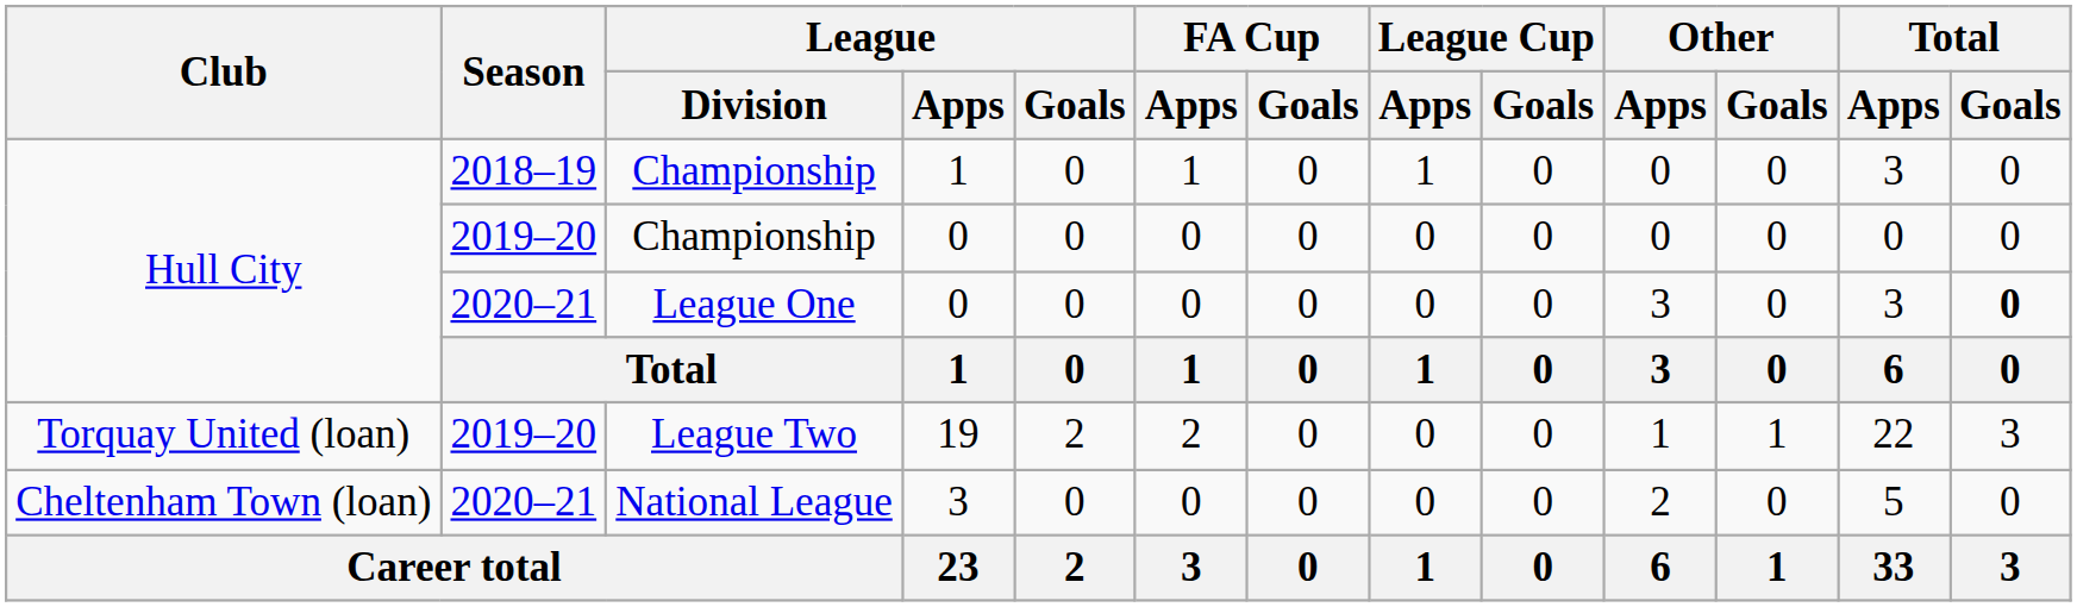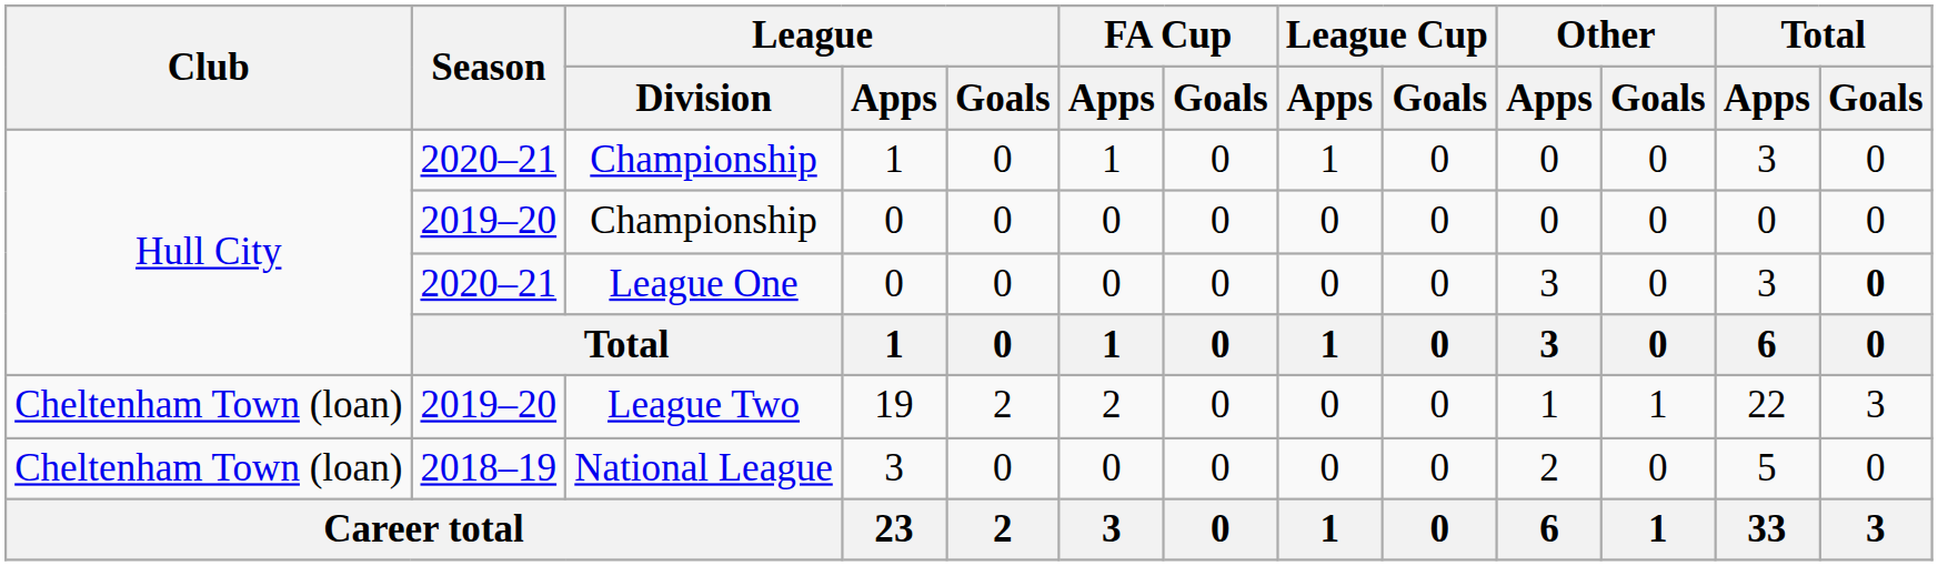Championship / 1 | Season: 2018–19 -> 2020–21
League Two | Club: Torquay United (loan) -> Cheltenham Town (loan)
National League | Season: 2020–21 -> 2018–19
